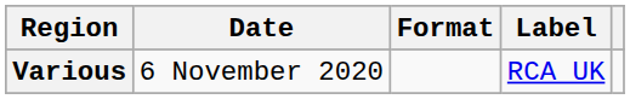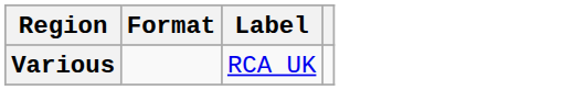- column: Date | 6 November 2020
